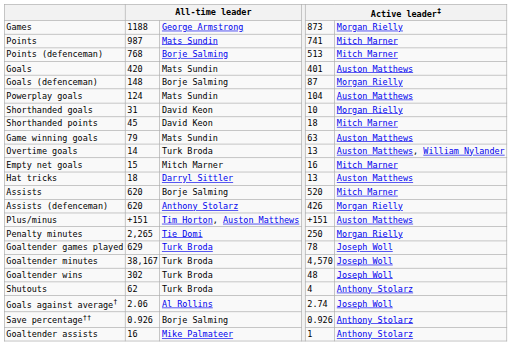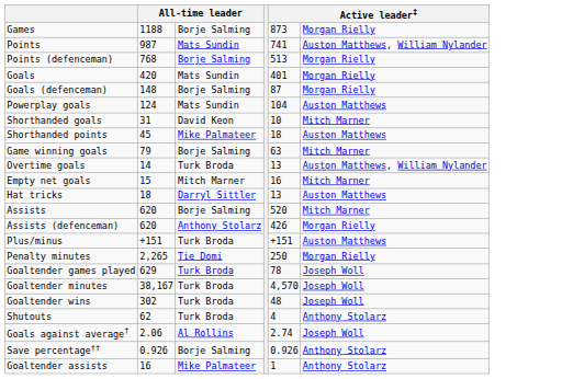Games | column 3: George Armstrong -> Borje Salming
Points | column 6: Mitch Marner -> Auston Matthews, William Nylander
Points (defenceman) | column 6: Mitch Marner -> Morgan Rielly
Goals | column 6: Auston Matthews -> Morgan Rielly
Shorthanded goals | column 6: Morgan Rielly -> Mitch Marner
Shorthanded points | column 3: David Keon -> Mike Palmateer
Shorthanded points | column 6: Mitch Marner -> Auston Matthews
Game winning goals | column 3: Mats Sundin -> Borje Salming
Game winning goals | column 6: Auston Matthews -> Mitch Marner
Plus/minus | column 3: Tim Horton, Auston Matthews -> Turk Broda
